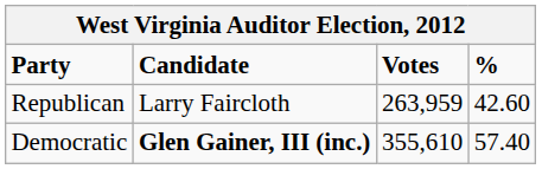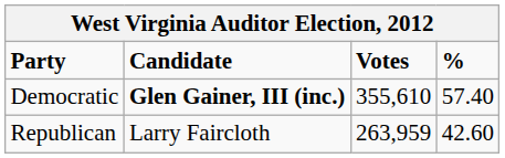rows swapped: Democratic <-> Republican
